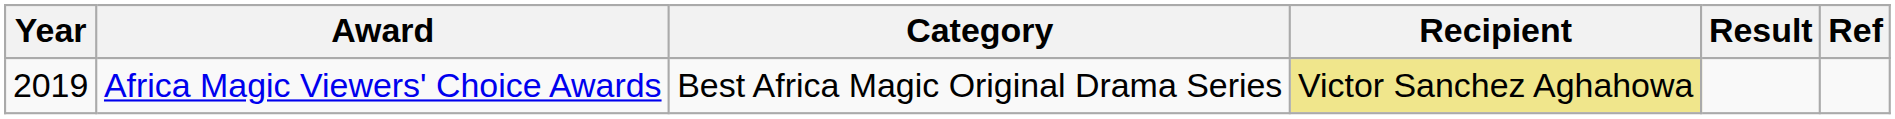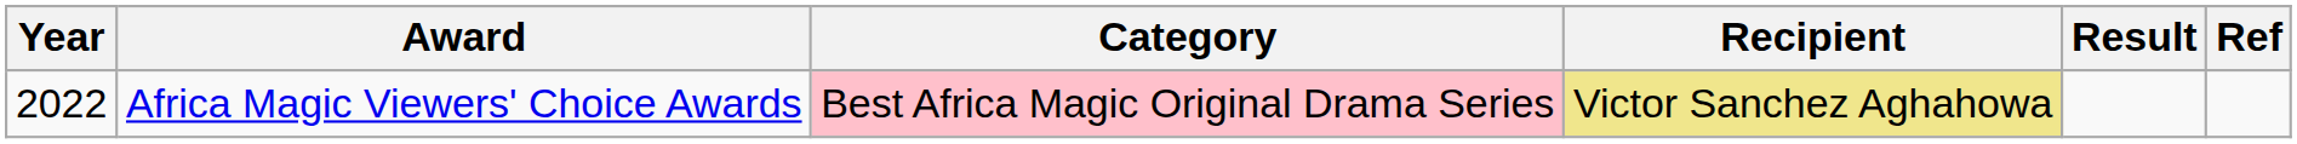Africa Magic Viewers' Choice Awards | Year: 2019 -> 2022
Africa Magic Viewers' Choice Awards | Category: no background -> pink background
